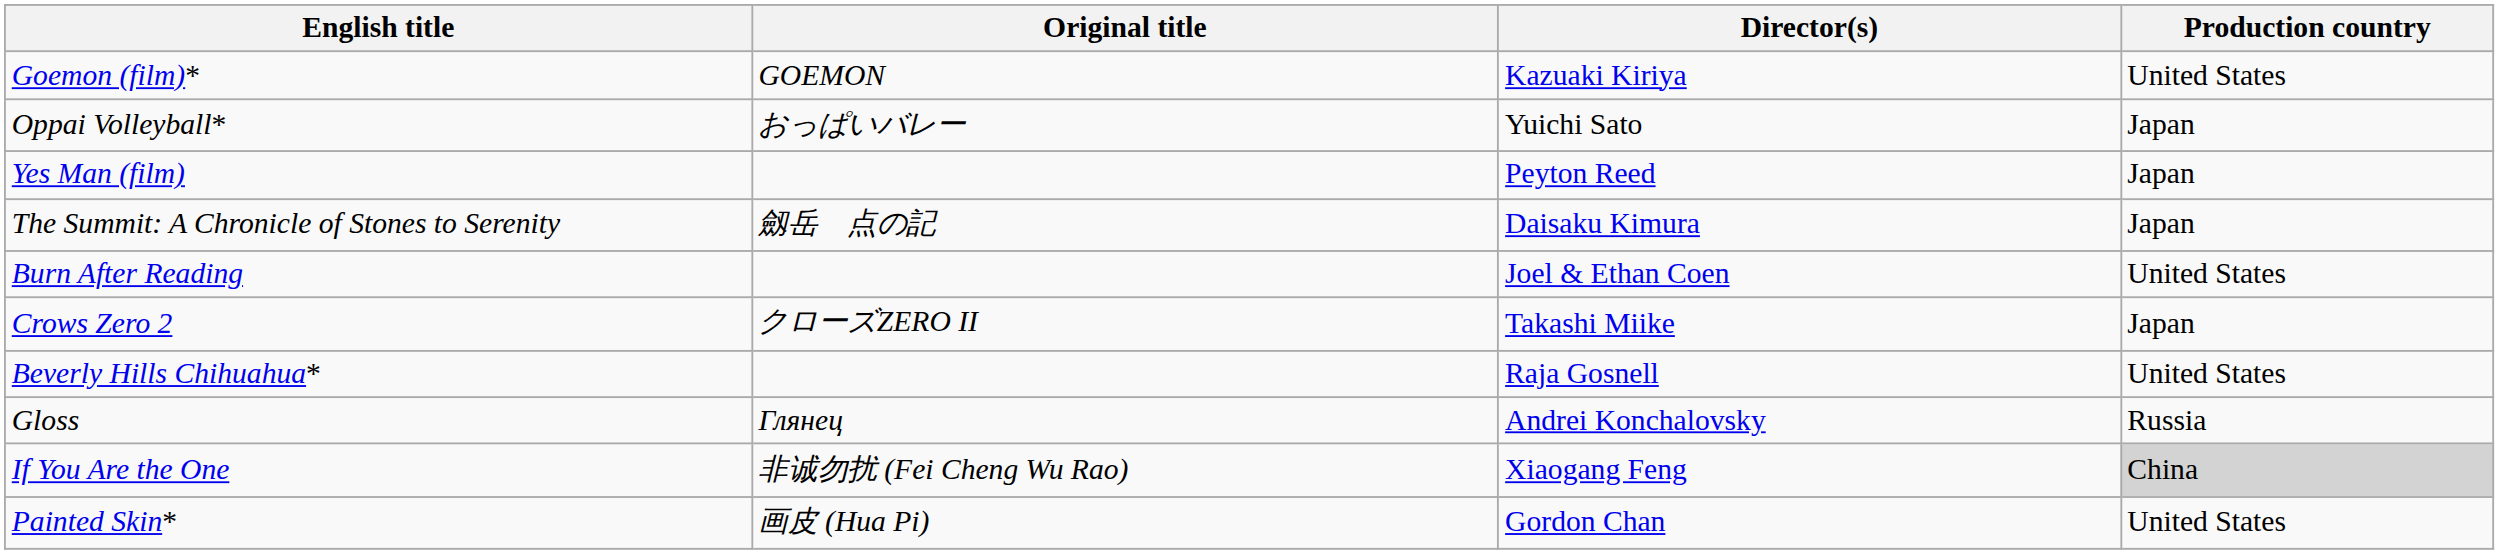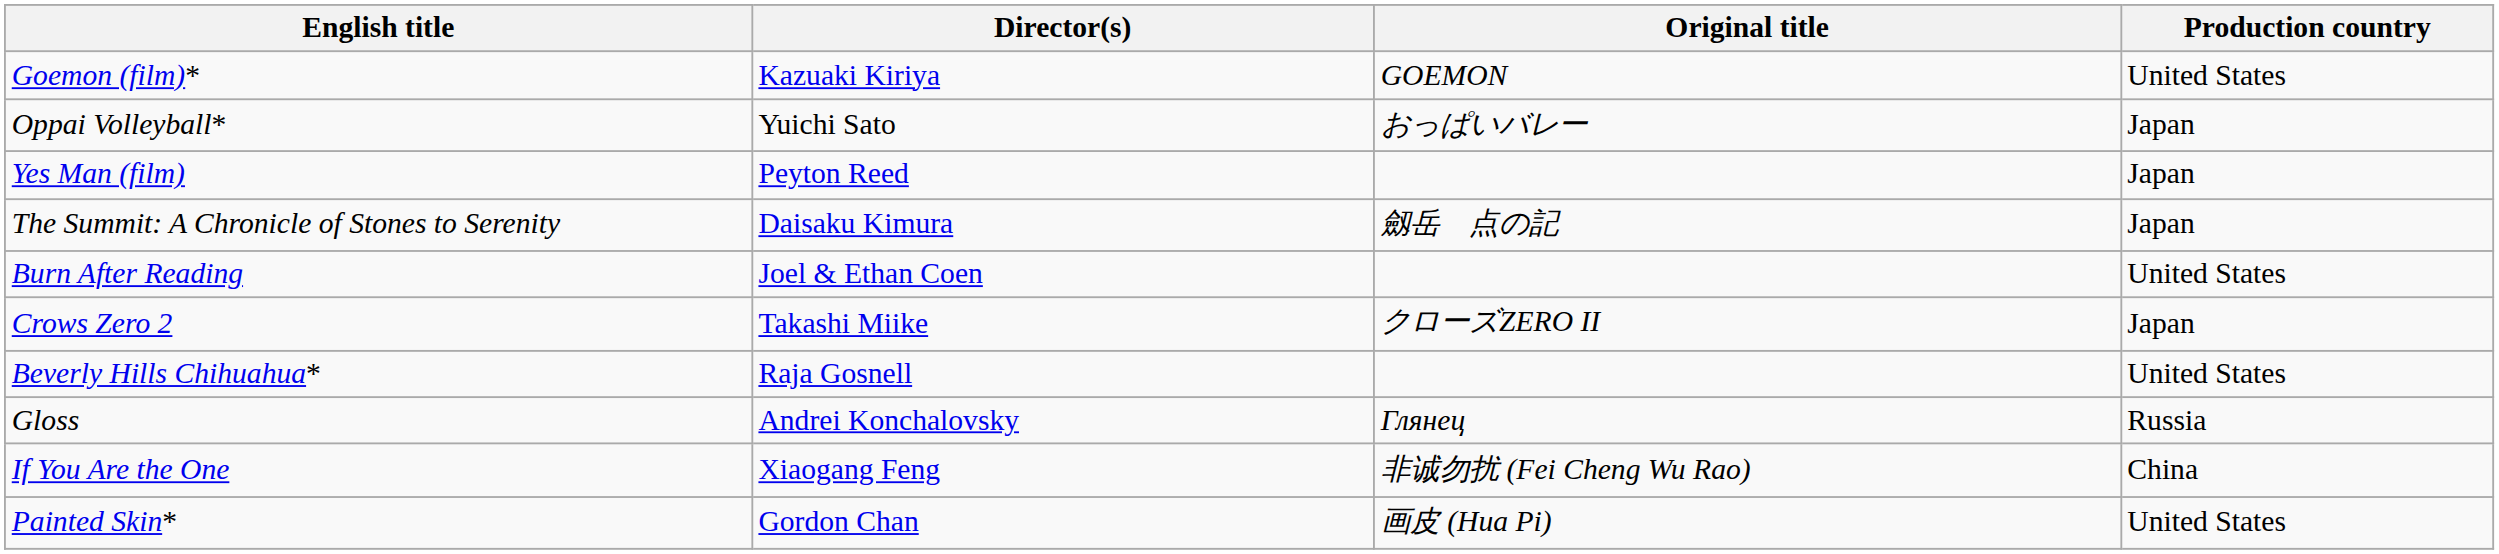columns swapped: Original title <-> Director(s)
If You Are the One | Production country: lightgrey background -> no background
